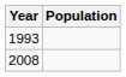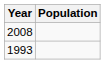rows swapped: 1993 <-> 2008
